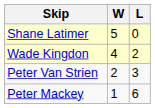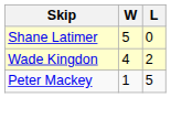- row: Peter Van Strien | 2 | 3
Peter Mackey | L: 6 -> 5
